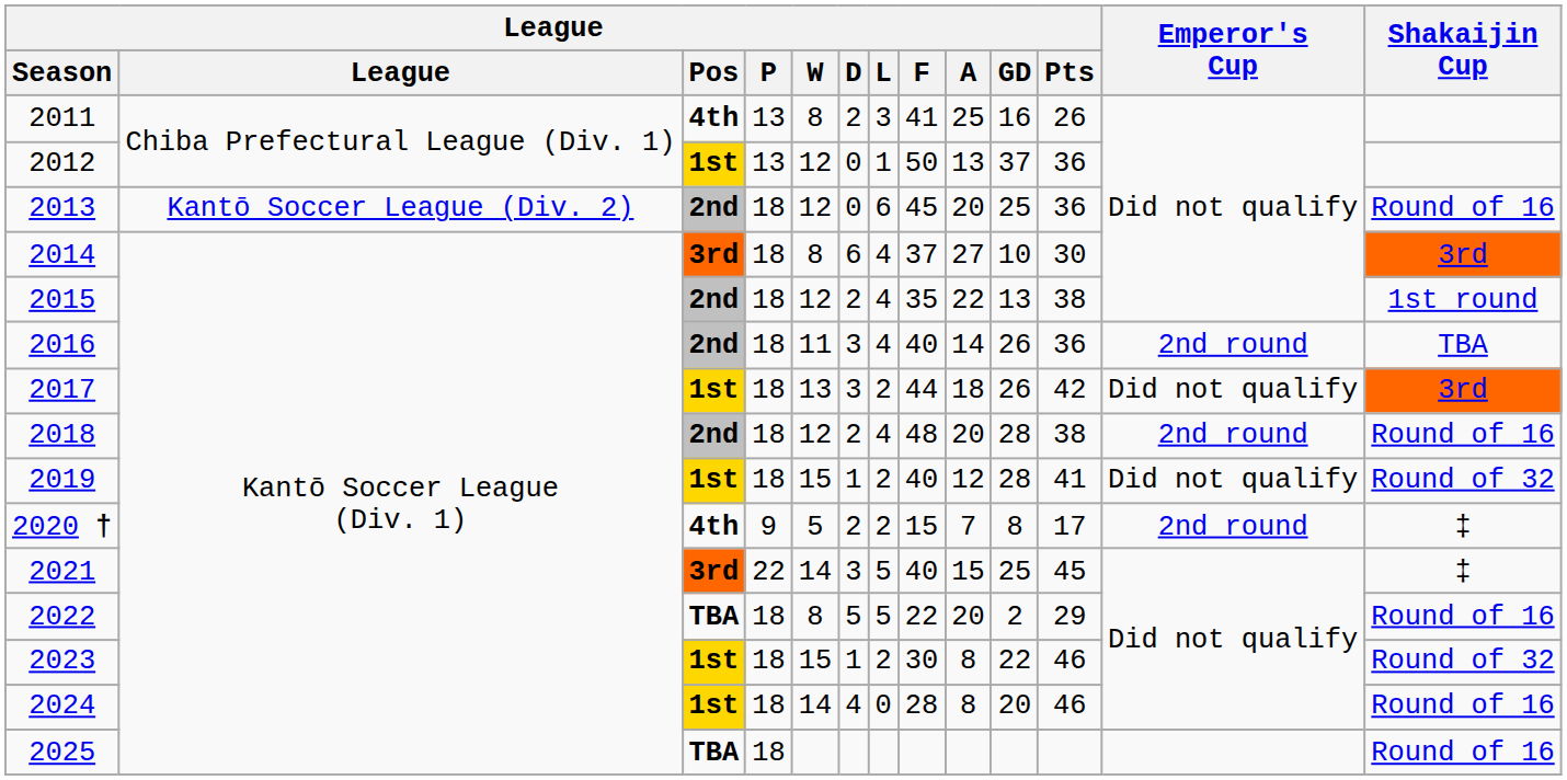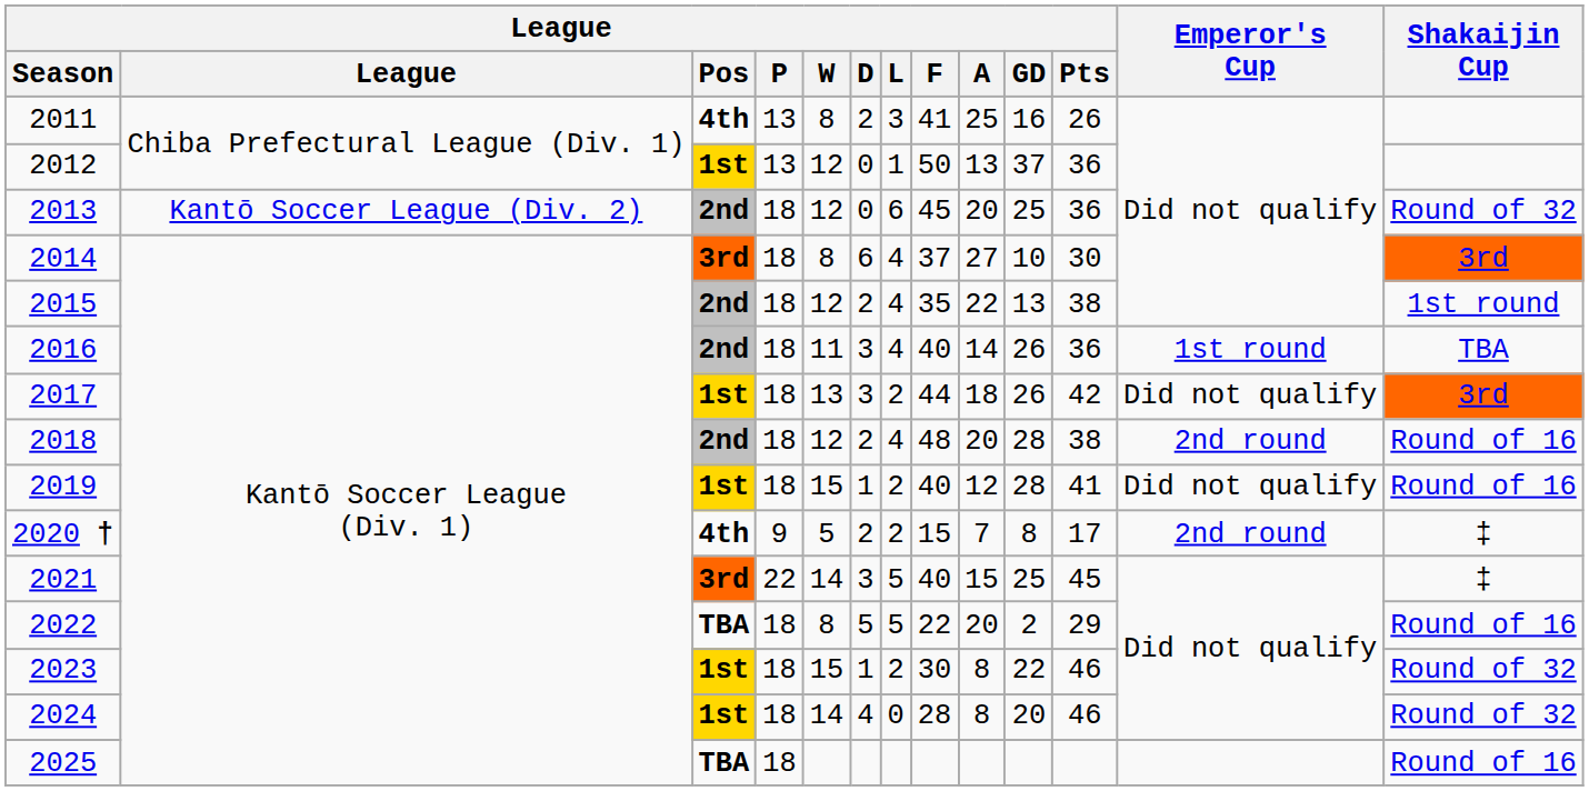2013 | Shakaijin Cup: Round of 16 -> Round of 32
2016 | Emperor's Cup: 2nd round -> 1st round
2019 | Shakaijin Cup: Round of 32 -> Round of 16
2024 | Shakaijin Cup: Round of 16 -> Round of 32
